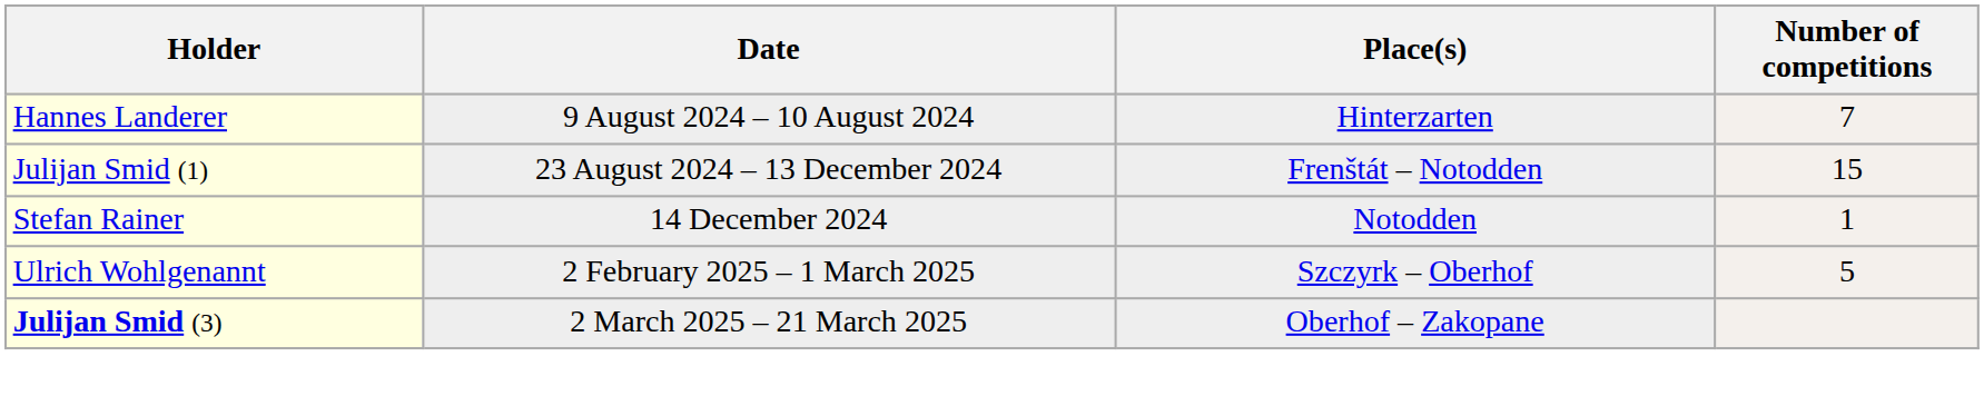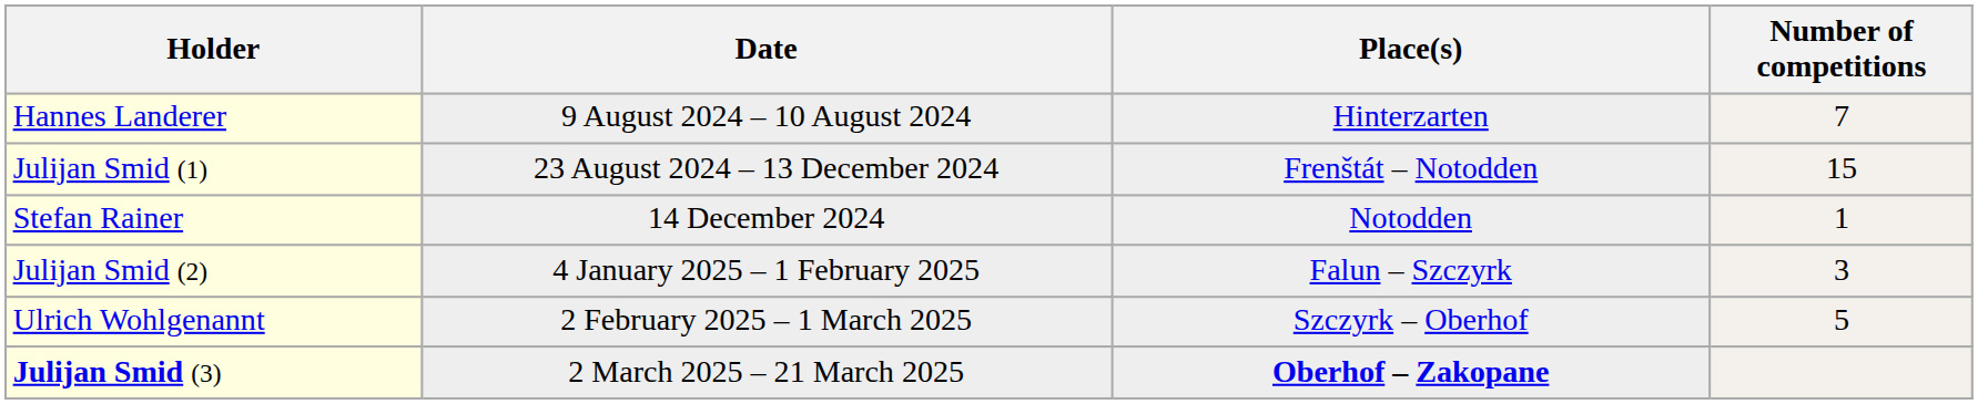+ row: Julijan Smid (2) | 4 January 2025 – 1 February 2025 | Falun – Szczyrk | 3
Julijan Smid (3) | Place(s): normal -> bold
